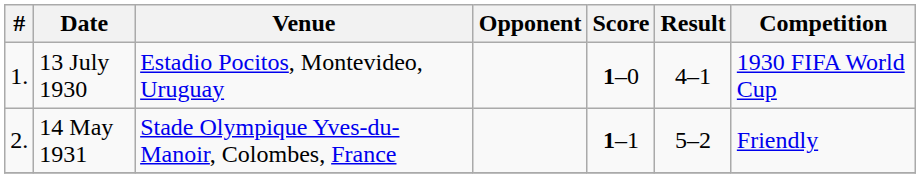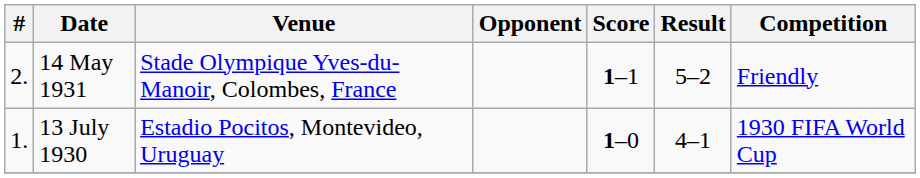rows swapped: 13 July 1930 <-> 14 May 1931
